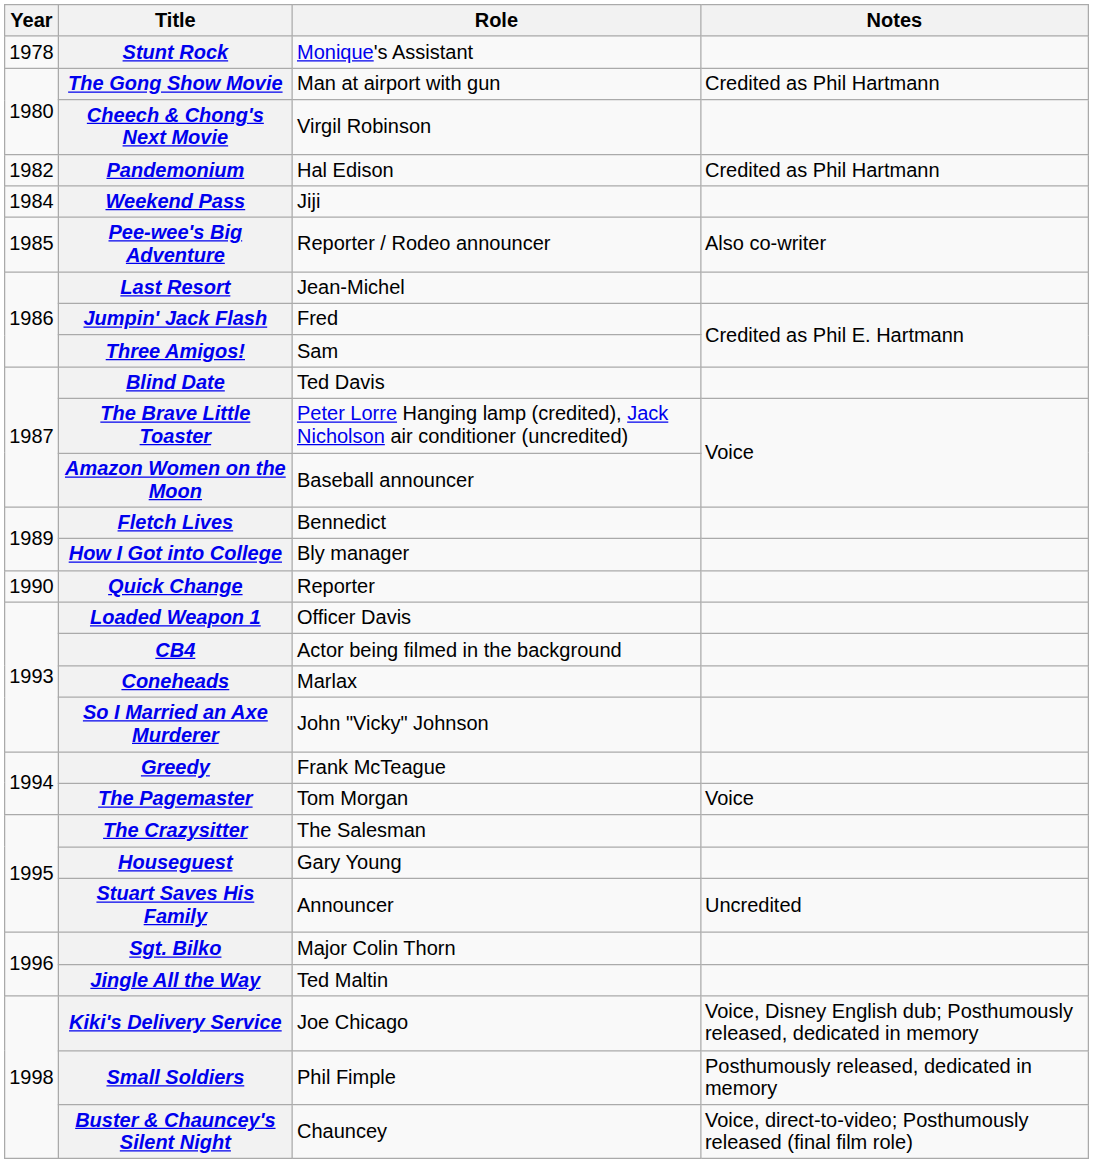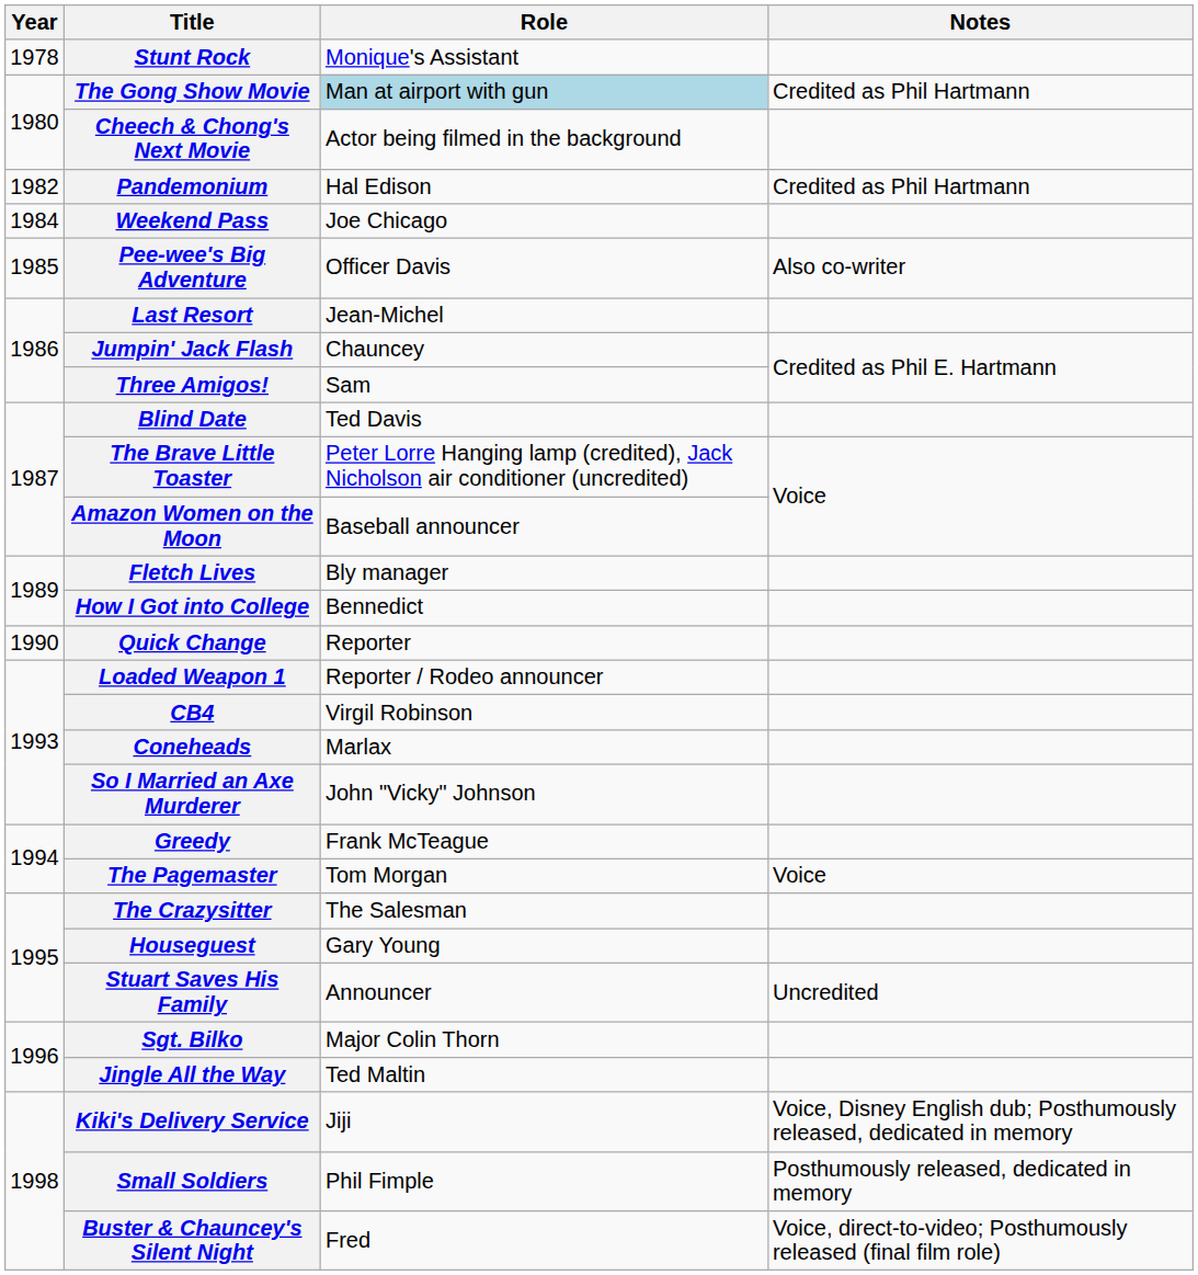The Gong Show Movie | Role: no background -> lightblue background
Cheech & Chong's Next Movie | Role: Virgil Robinson -> Actor being filmed in the background
Weekend Pass | Role: Jiji -> Joe Chicago
Pee-wee's Big Adventure | Role: Reporter / Rodeo announcer -> Officer Davis
Jumpin' Jack Flash | Role: Fred -> Chauncey
Fletch Lives | Role: Bennedict -> Bly manager
How I Got into College | Role: Bly manager -> Bennedict
Loaded Weapon 1 | Role: Officer Davis -> Reporter / Rodeo announcer
CB4 | Role: Actor being filmed in the background -> Virgil Robinson
Kiki's Delivery Service | Role: Joe Chicago -> Jiji
Buster & Chauncey's Silent Night | Role: Chauncey -> Fred
